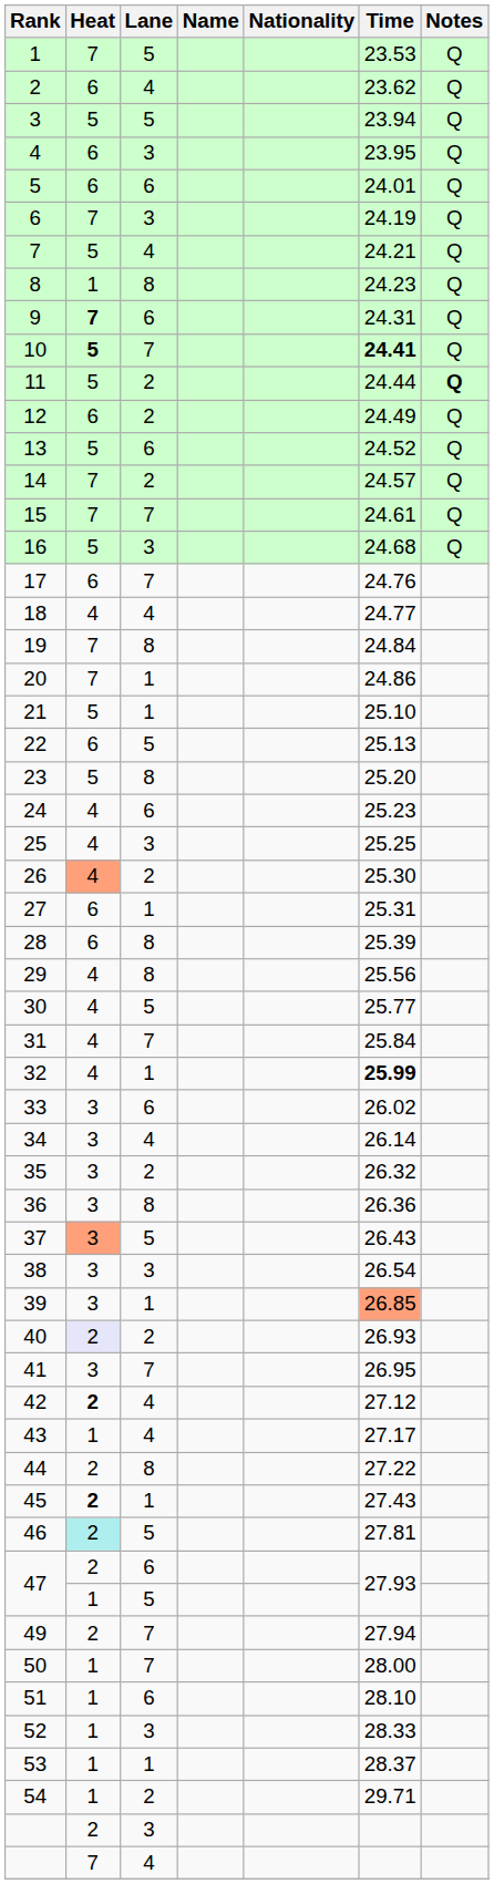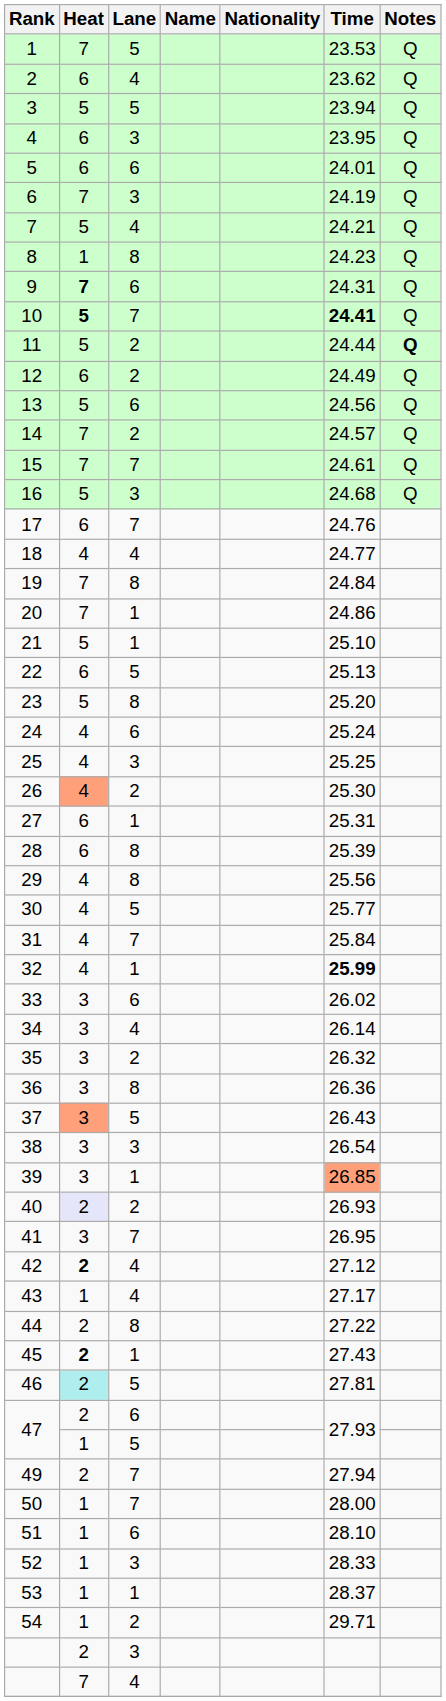13 | Time: 24.52 -> 24.56
24 | Time: 25.23 -> 25.24
